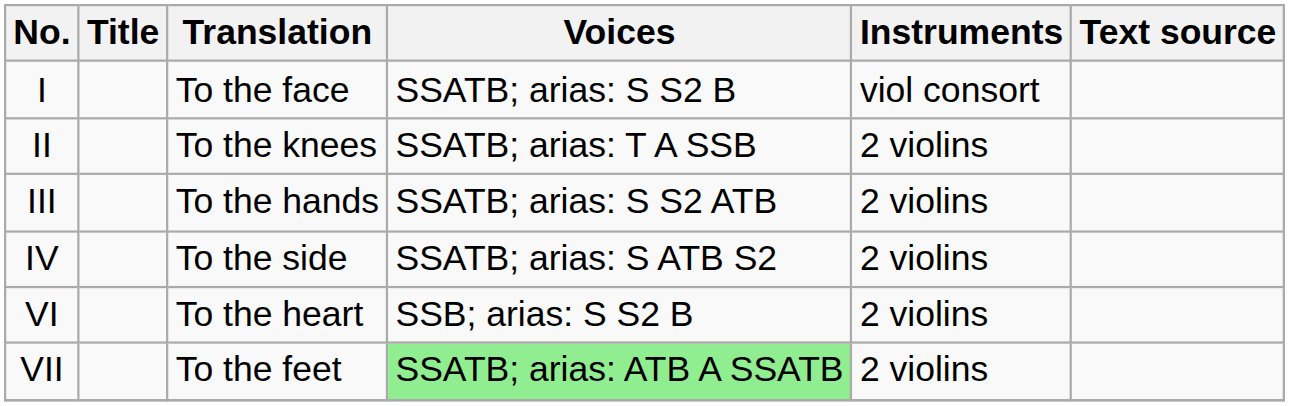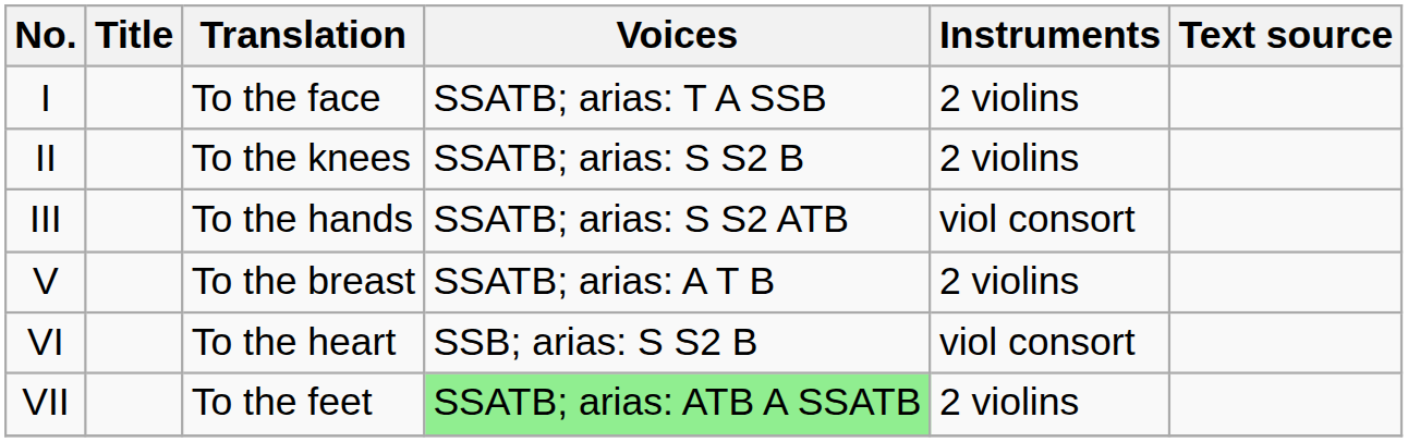I | Voices: SSATB; arias: S S2 B -> SSATB; arias: T A SSB
I | Instruments: viol consort -> 2 violins
II | Voices: SSATB; arias: T A SSB -> SSATB; arias: S S2 B
III | Instruments: 2 violins -> viol consort
- row: IV | To the side | SSATB; arias: S ATB S2 | 2 violins
+ row: V | To the breast | SSATB; arias: A T B | 2 violins
VI | Instruments: 2 violins -> viol consort
